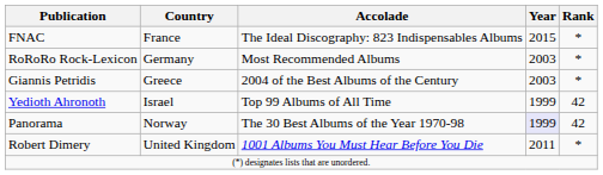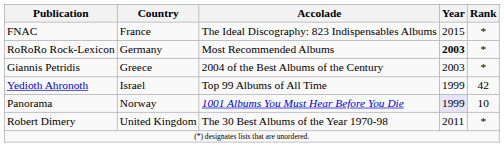RoRoRo Rock-Lexicon | Year: normal -> bold
Panorama | Accolade: The 30 Best Albums of the Year 1970-98 -> 1001 Albums You Must Hear Before You Die
Panorama | Rank: 42 -> 10
Robert Dimery | Accolade: 1001 Albums You Must Hear Before You Die -> The 30 Best Albums of the Year 1970-98
